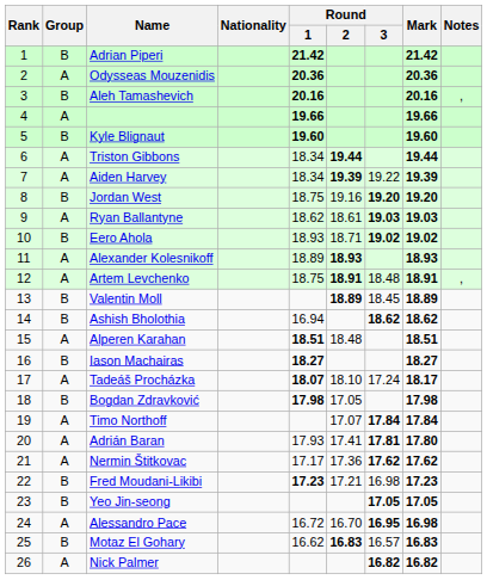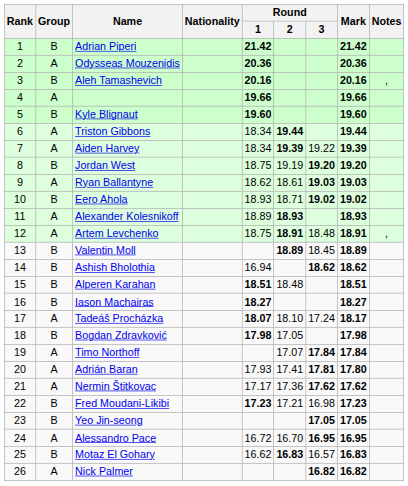Jordan West | Round / 2: 19.16 -> 19.19
Alperen Karahan | Group: A -> B
Alessandro Pace | Mark: 16.98 -> 16.95
